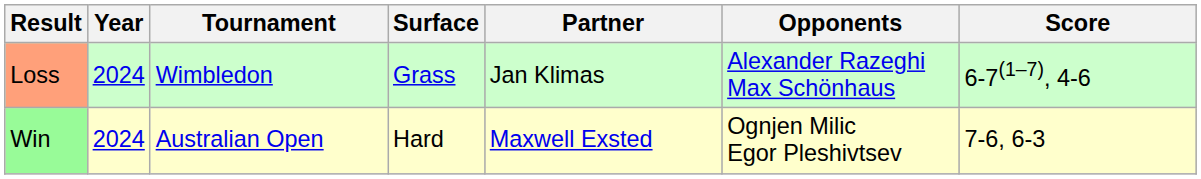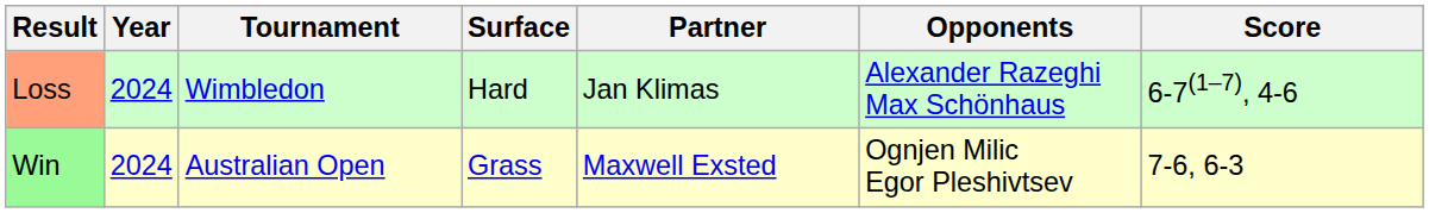Loss | Surface: Grass -> Hard
Win | Surface: Hard -> Grass
